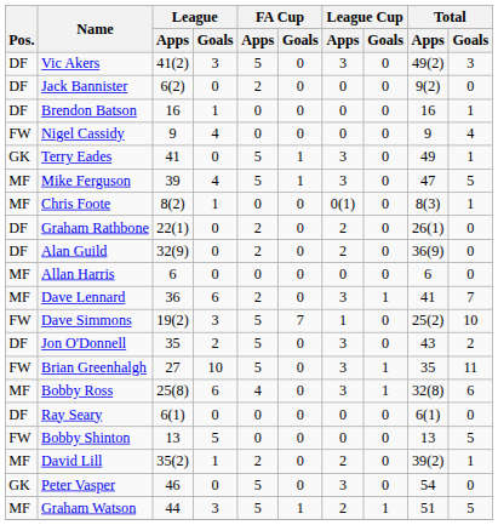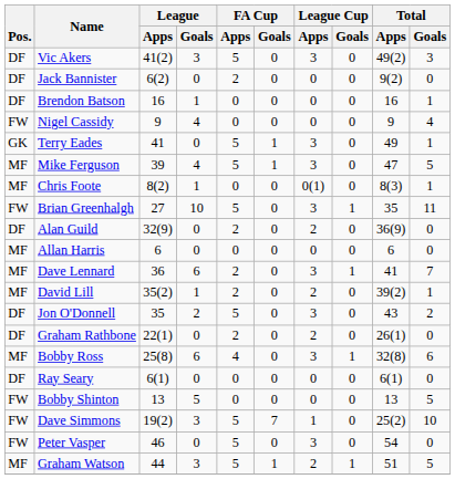rows swapped: Brian Greenhalgh <-> Graham Rathbone
rows swapped: David Lill <-> Dave Simmons
Peter Vasper | Pos.: GK -> FW
